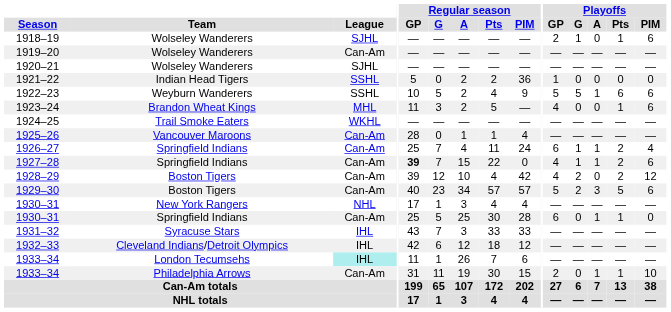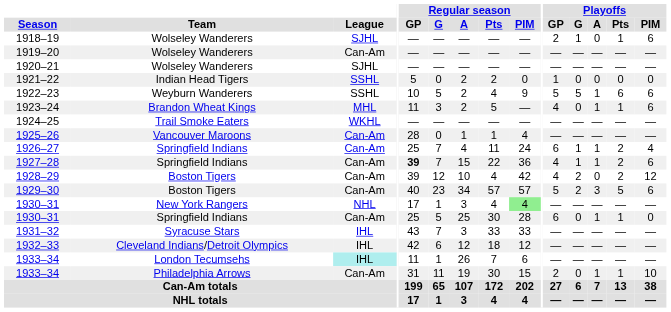1921–22 | Regular season / PIM: 36 -> 0
1923–24 | Playoffs / A: 0 -> 1
1927–28 | Regular season / PIM: 0 -> 36
1930–31 / New York Rangers | Regular season / PIM: no background -> lightgreen background
